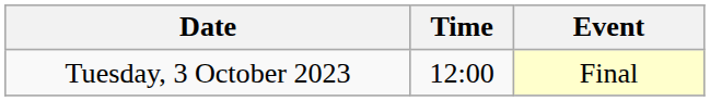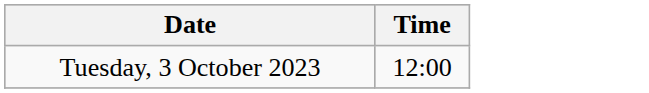- column: Event | Final
